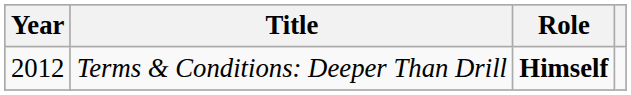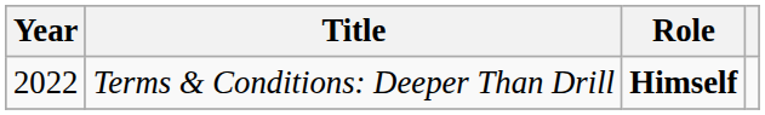Terms & Conditions: Deeper Than Drill | Year: 2012 -> 2022
